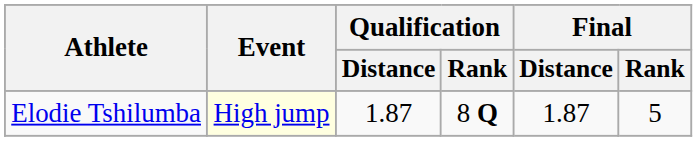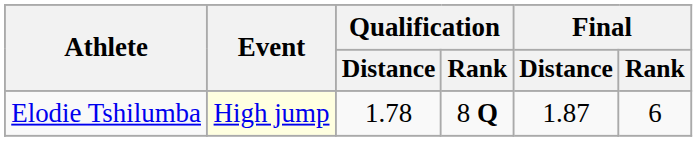Elodie Tshilumba | Qualification / Distance: 1.87 -> 1.78
Elodie Tshilumba | Final / Rank: 5 -> 6
